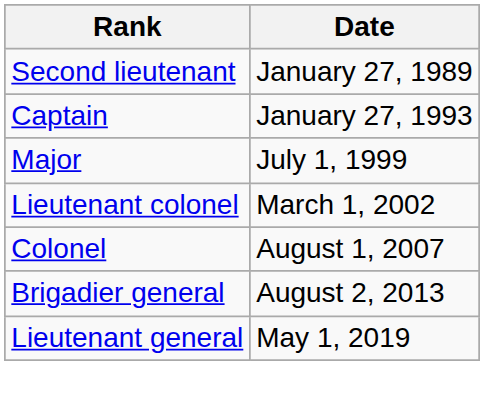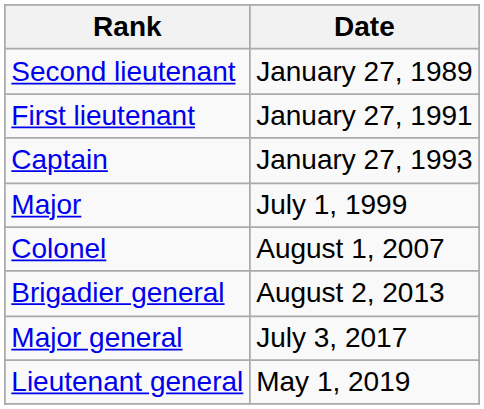+ row: First lieutenant | January 27, 1991
- row: Lieutenant colonel | March 1, 2002
+ row: Major general | July 3, 2017
